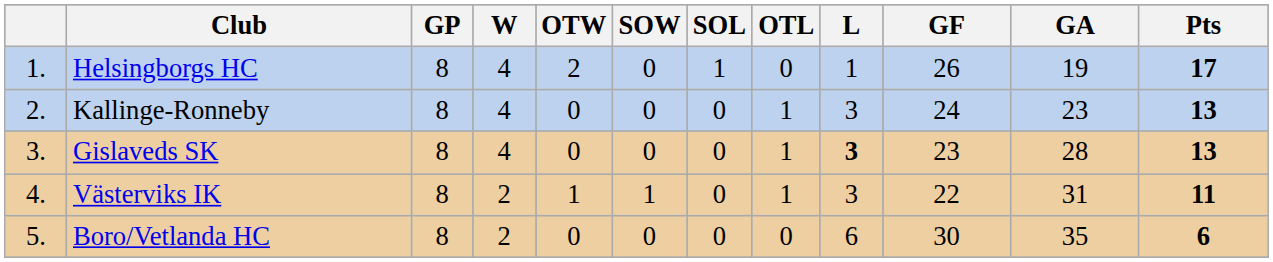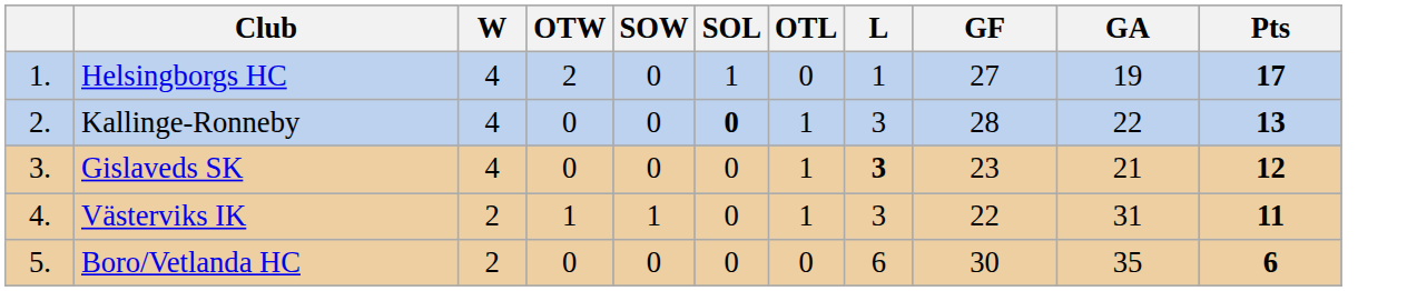- column: GP | 8 | 8 | 8 | 8 | 8
Helsingborgs HC | GF: 26 -> 27
Kallinge-Ronneby | SOL: normal -> bold
Kallinge-Ronneby | GF: 24 -> 28
Kallinge-Ronneby | GA: 23 -> 22
Gislaveds SK | GA: 28 -> 21
Gislaveds SK | Pts: 13 -> 12
